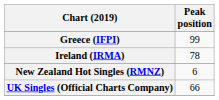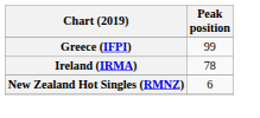- row: UK Singles (Official Charts Company) | 66
